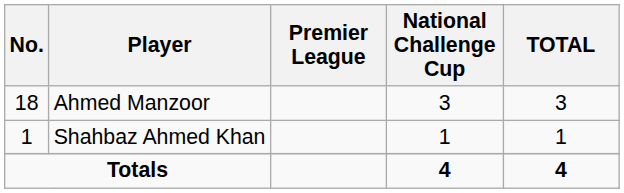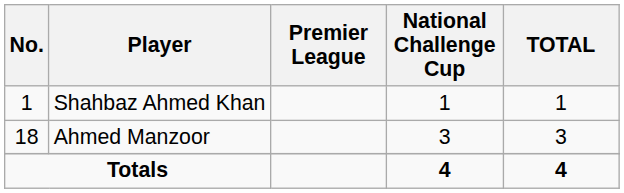rows swapped: Ahmed Manzoor <-> Shahbaz Ahmed Khan
